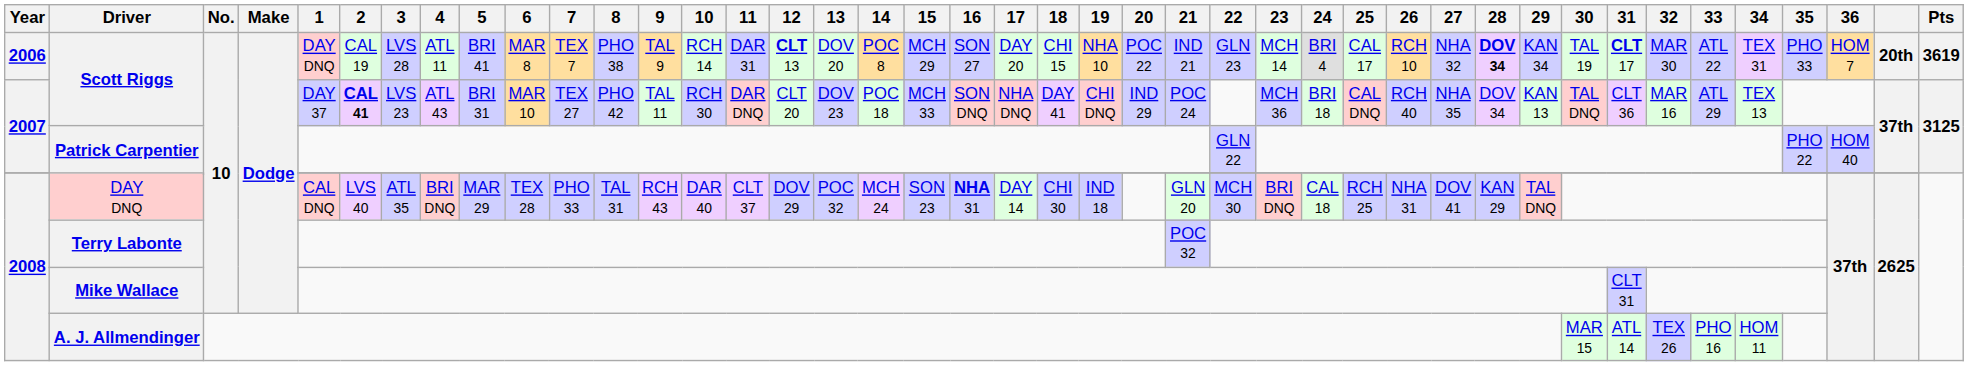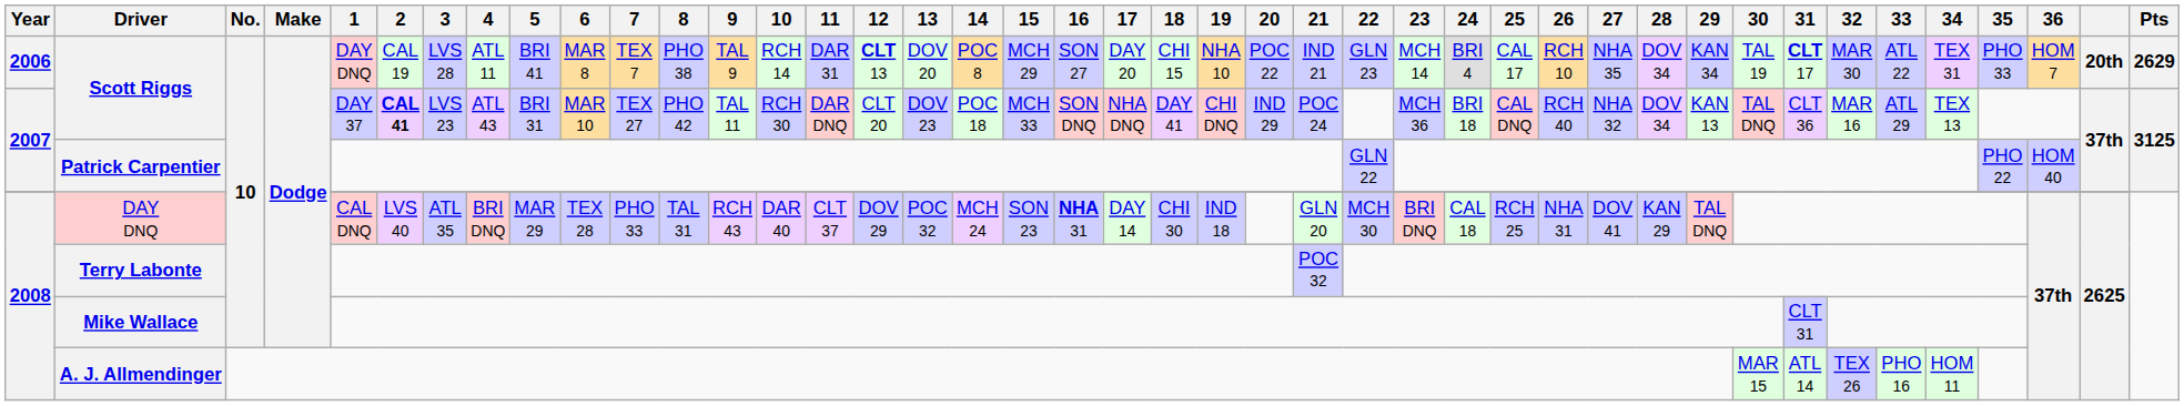2006 / Scott Riggs | 27: NHA 32 -> NHA 35
2006 / Scott Riggs | 28: bold -> normal
2006 / Scott Riggs | Pts: 3619 -> 2629
2007 / Scott Riggs | 27: NHA 35 -> NHA 32
